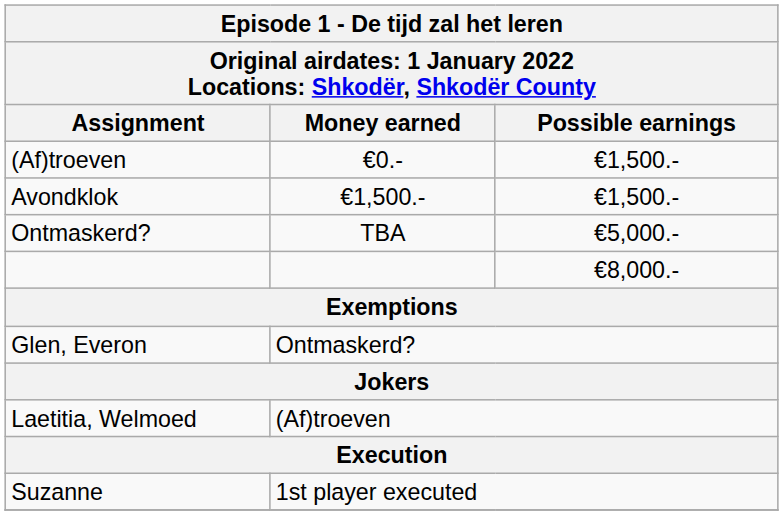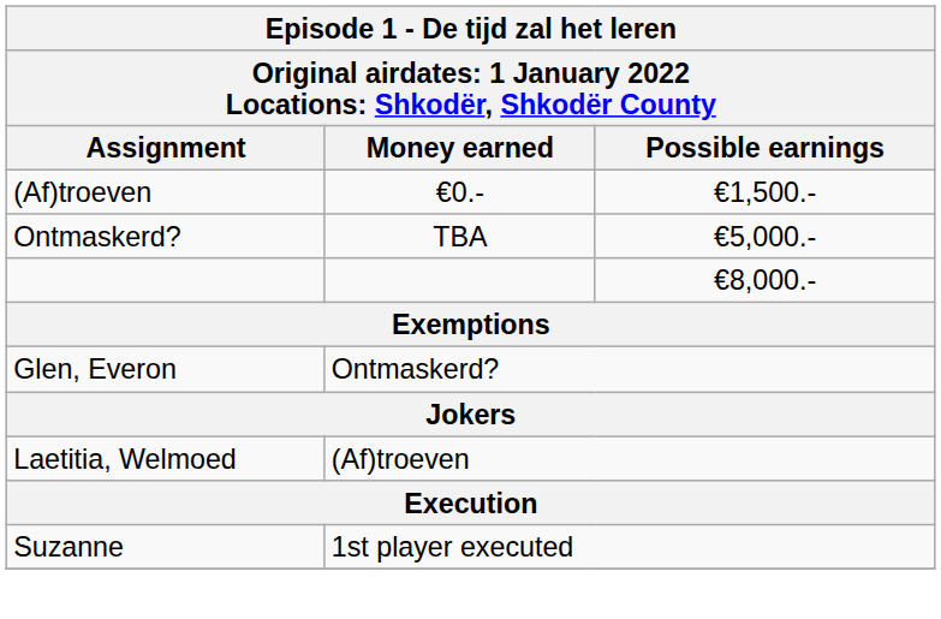- row: Avondklok | €1,500.- | €1,500.-
